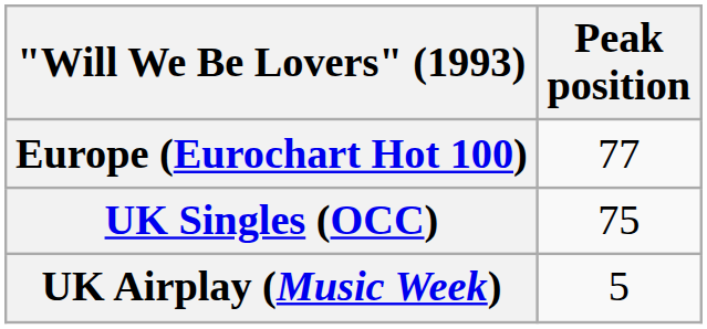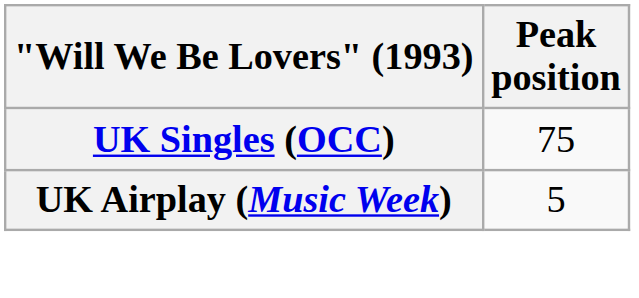- row: Europe (Eurochart Hot 100) | 77
